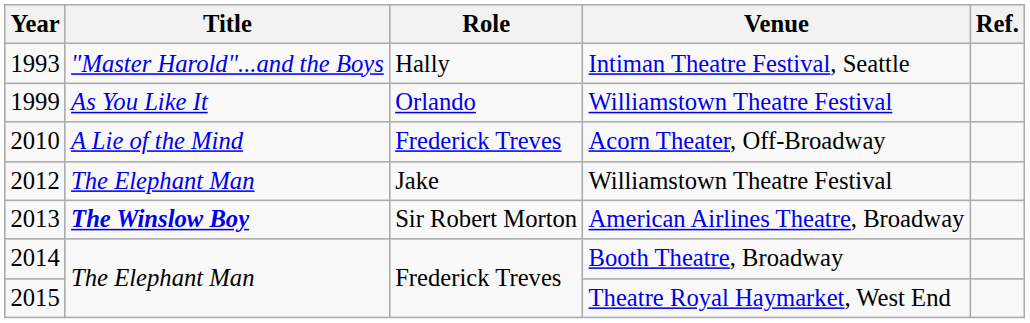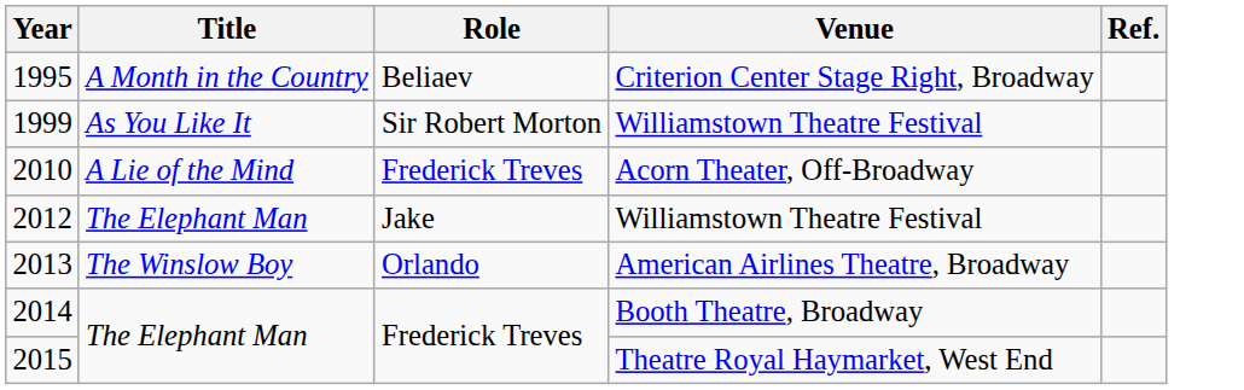- row: 1993 | "Master Harold"...and the Boys | Hally | Intiman Theatre Festival, Seattle
+ row: 1995 | A Month in the Country | Beliaev | Criterion Center Stage Right, Broadway
1999 | Role: Orlando -> Sir Robert Morton
2013 | Title: bold -> normal
2013 | Role: Sir Robert Morton -> Orlando
